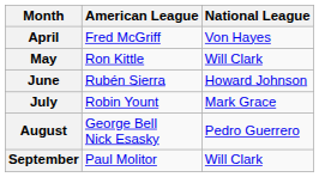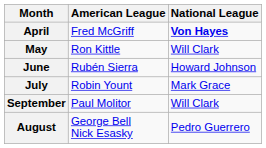April | National League: normal -> bold
rows swapped: August <-> September
